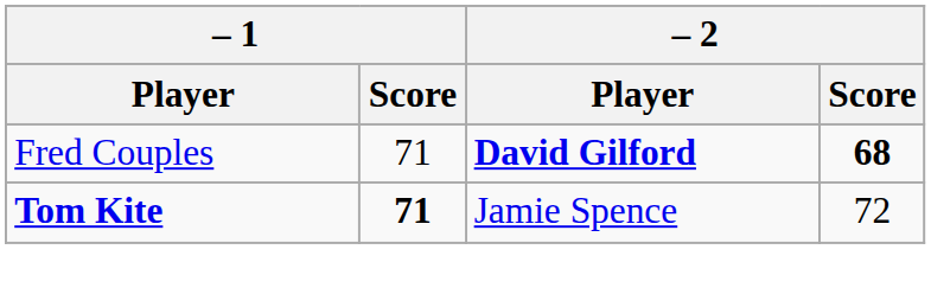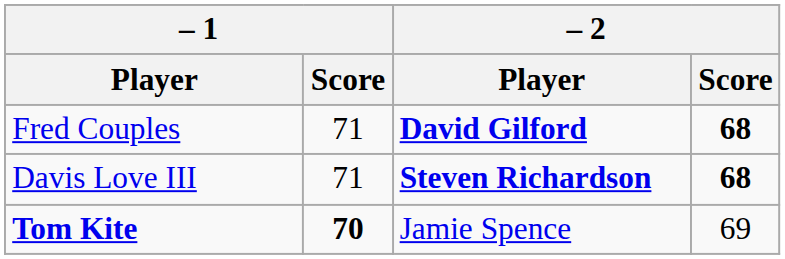+ row: Davis Love III | 71 | Steven Richardson | 68
Tom Kite | – 1 / Score: 71 -> 70
Tom Kite | – 2 / Score: 72 -> 69
